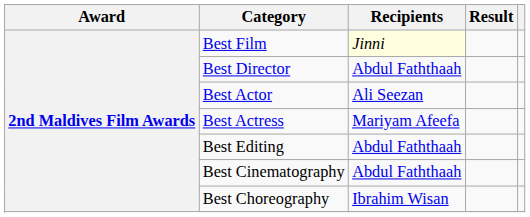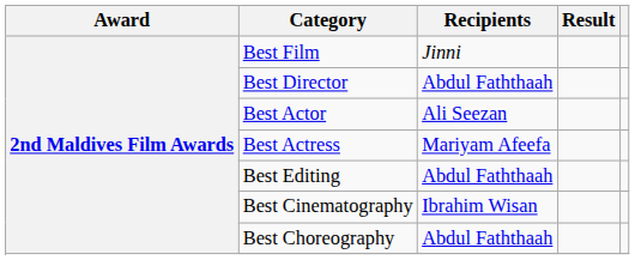Best Film | Recipients: lightyellow background -> no background
Best Cinematography | Recipients: Abdul Faththaah -> Ibrahim Wisan
Best Choreography | Recipients: Ibrahim Wisan -> Abdul Faththaah
